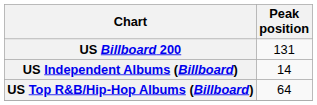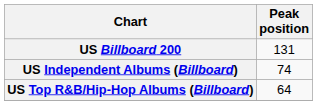US Independent Albums (Billboard) | Peak position: 14 -> 74
